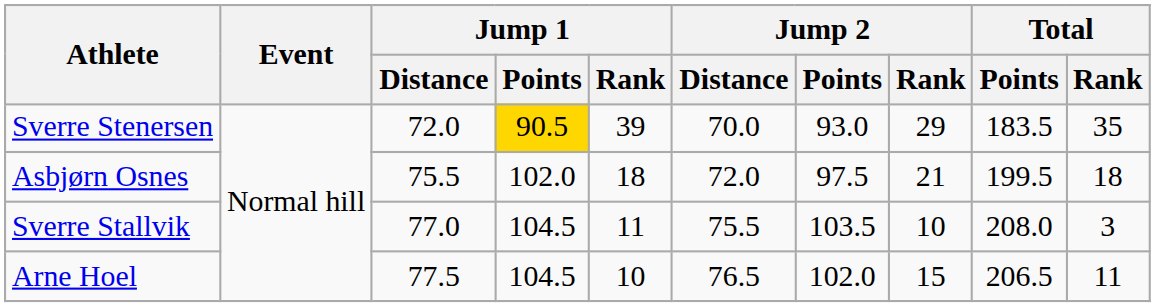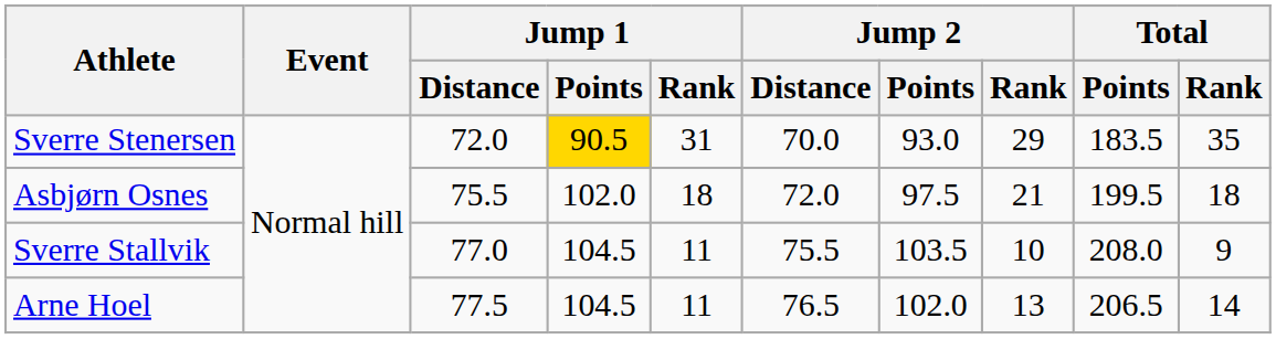Sverre Stenersen | Jump 1 / Rank: 39 -> 31
Sverre Stallvik | Total / Rank: 3 -> 9
Arne Hoel | Jump 1 / Rank: 10 -> 11
Arne Hoel | Jump 2 / Rank: 15 -> 13
Arne Hoel | Total / Rank: 11 -> 14
